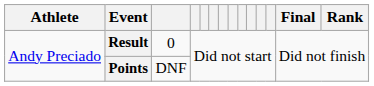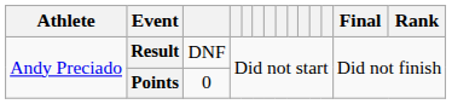Result | column 3: 0 -> DNF
Points | column 3: DNF -> 0
